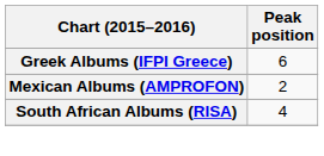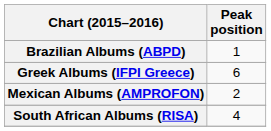+ row: Brazilian Albums (ABPD) | 1
